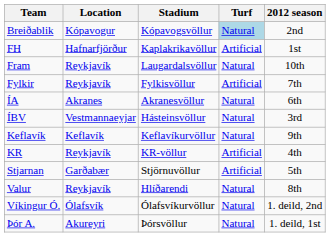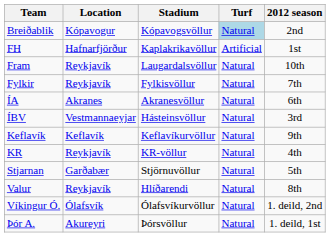Fylkir | Turf: Artificial -> Natural
KR | Turf: Artificial -> Natural
Stjarnan | Turf: Artificial -> Natural
